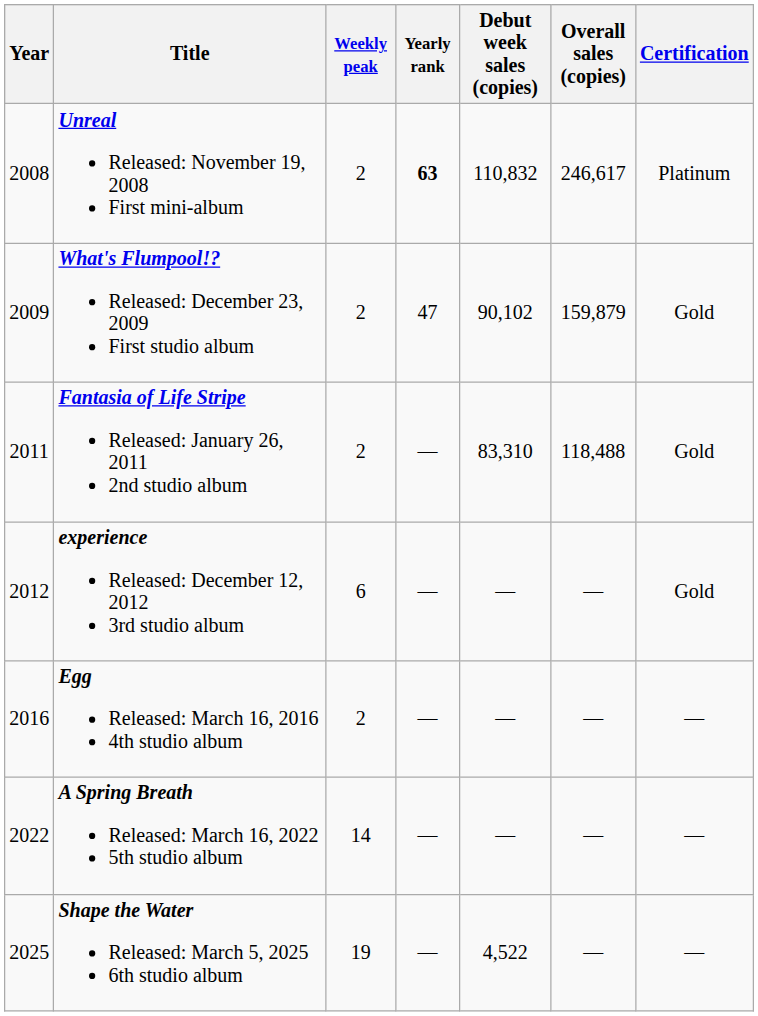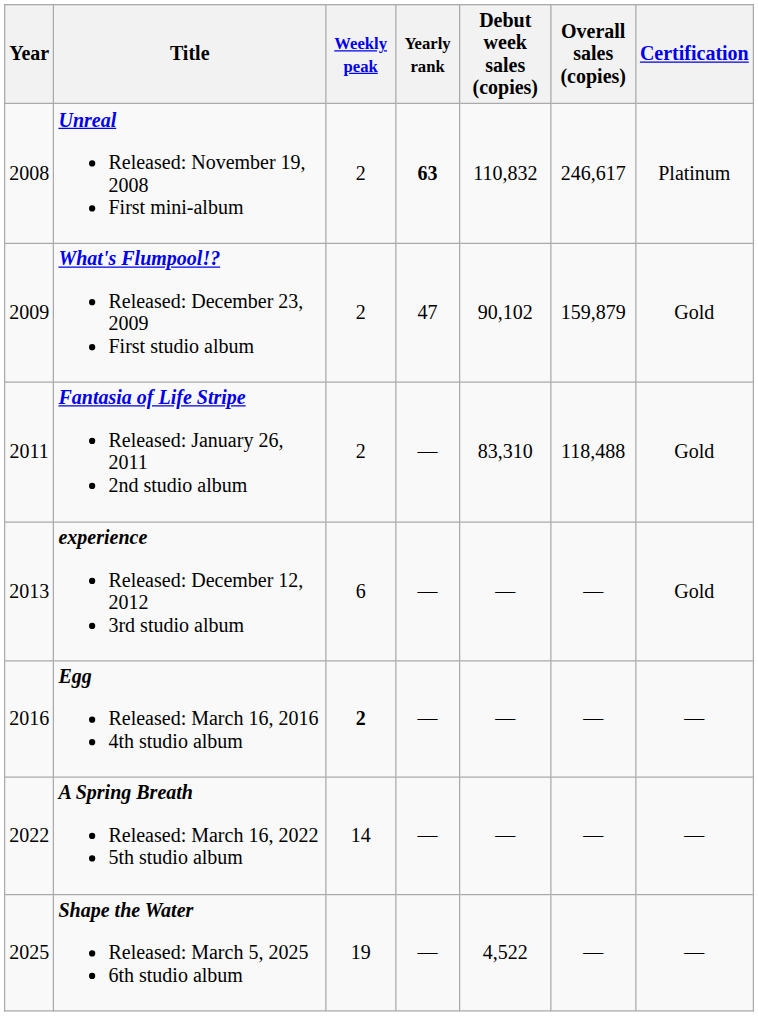experience Released: December 12, 2012 3rd studio album | Year: 2012 -> 2013
Egg Released: March 16, 2016 4th studio album | Weekly peak: normal -> bold
